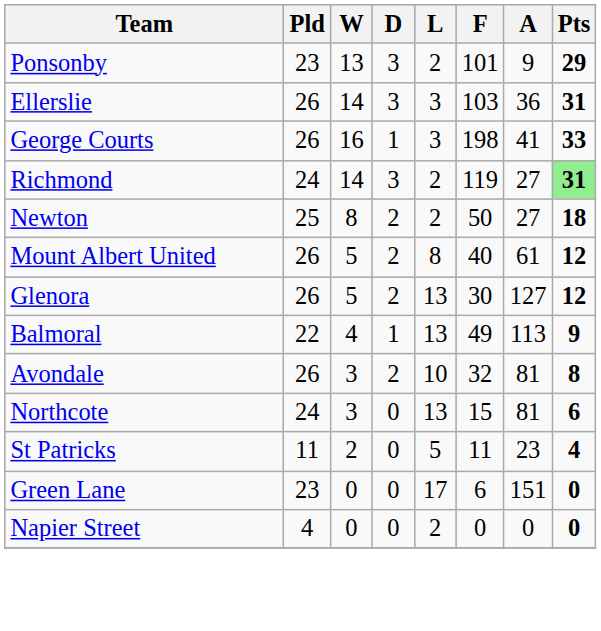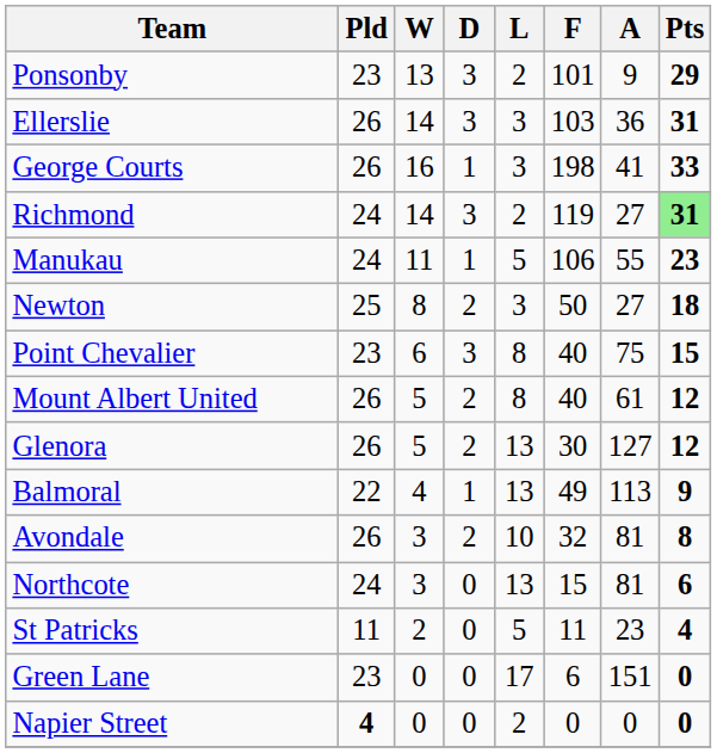+ row: Manukau | 24 | 11 | 1 | 5 | 106 | 55 | 23
Newton | L: 2 -> 3
+ row: Point Chevalier | 23 | 6 | 3 | 8 | 40 | 75 | 15
Napier Street | Pld: normal -> bold
